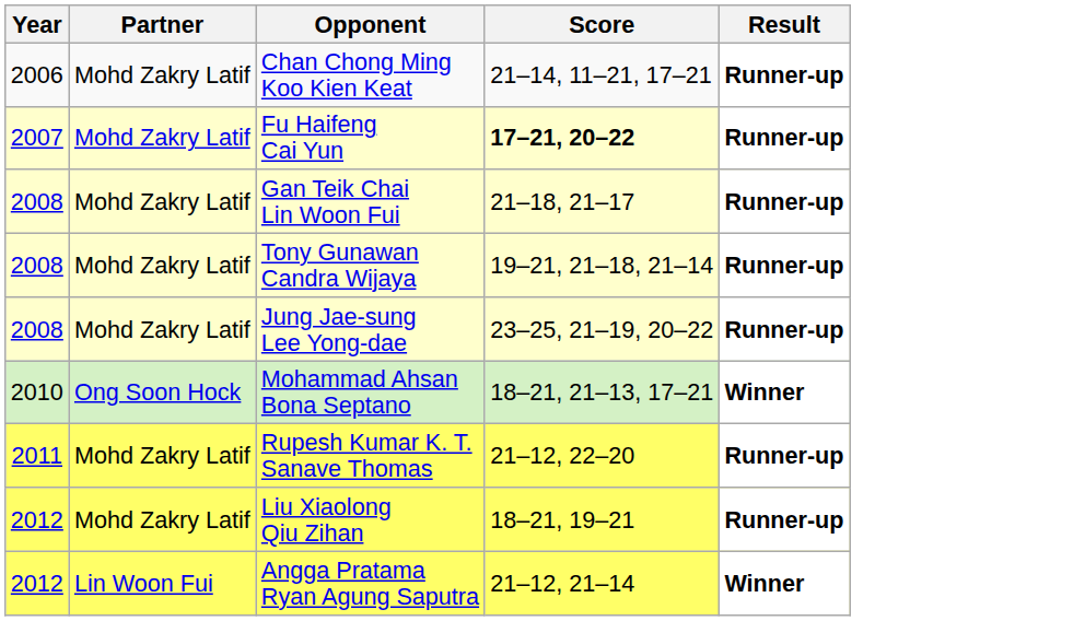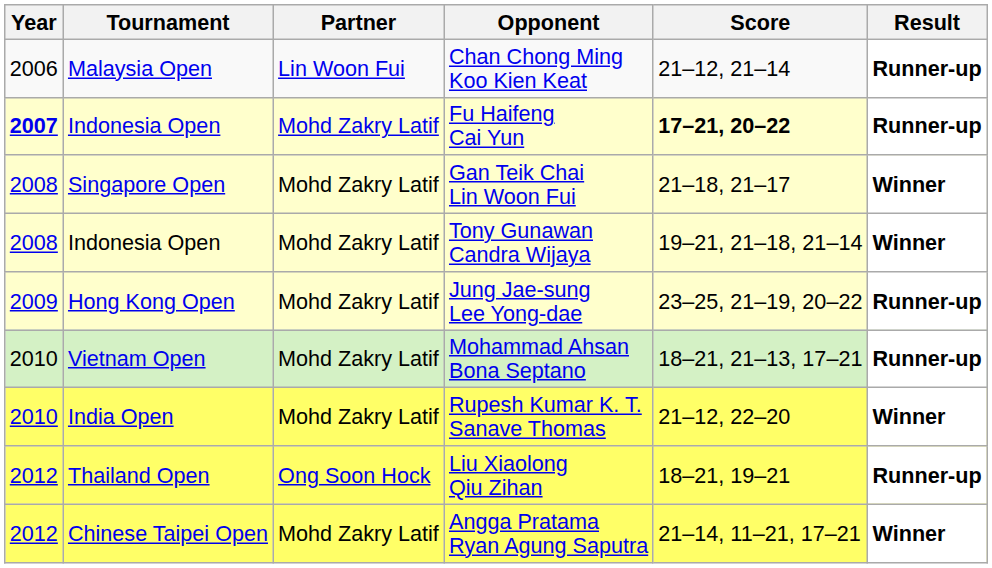+ column: Tournament | Malaysia Open | Indonesia Open | Singapore Open | Indonesia Open | Hong Kong Open | Vietnam Open | India Open | Thailand Open | Chinese Taipei Open
Chan Chong Ming Koo Kien Keat | Partner: Mohd Zakry Latif -> Lin Woon Fui
Chan Chong Ming Koo Kien Keat | Score: 21–14, 11–21, 17–21 -> 21–12, 21–14
Fu Haifeng Cai Yun | Year: normal -> bold
Gan Teik Chai Lin Woon Fui | Result: Runner-up -> Winner
Tony Gunawan Candra Wijaya | Result: Runner-up -> Winner
Jung Jae-sung Lee Yong-dae | Year: 2008 -> 2009
Mohammad Ahsan Bona Septano | Partner: Ong Soon Hock -> Mohd Zakry Latif
Mohammad Ahsan Bona Septano | Result: Winner -> Runner-up
Rupesh Kumar K. T. Sanave Thomas | Year: 2011 -> 2010
Rupesh Kumar K. T. Sanave Thomas | Result: Runner-up -> Winner
Liu Xiaolong Qiu Zihan | Partner: Mohd Zakry Latif -> Ong Soon Hock
Angga Pratama Ryan Agung Saputra | Partner: Lin Woon Fui -> Mohd Zakry Latif
Angga Pratama Ryan Agung Saputra | Score: 21–12, 21–14 -> 21–14, 11–21, 17–21
